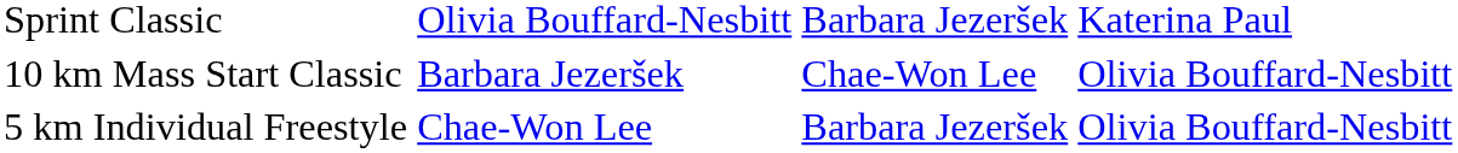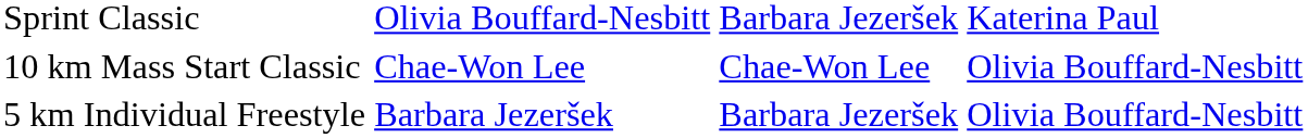10 km Mass Start Classic | column 2: Barbara Jezeršek -> Chae-Won Lee
5 km Individual Freestyle | column 2: Chae-Won Lee -> Barbara Jezeršek
